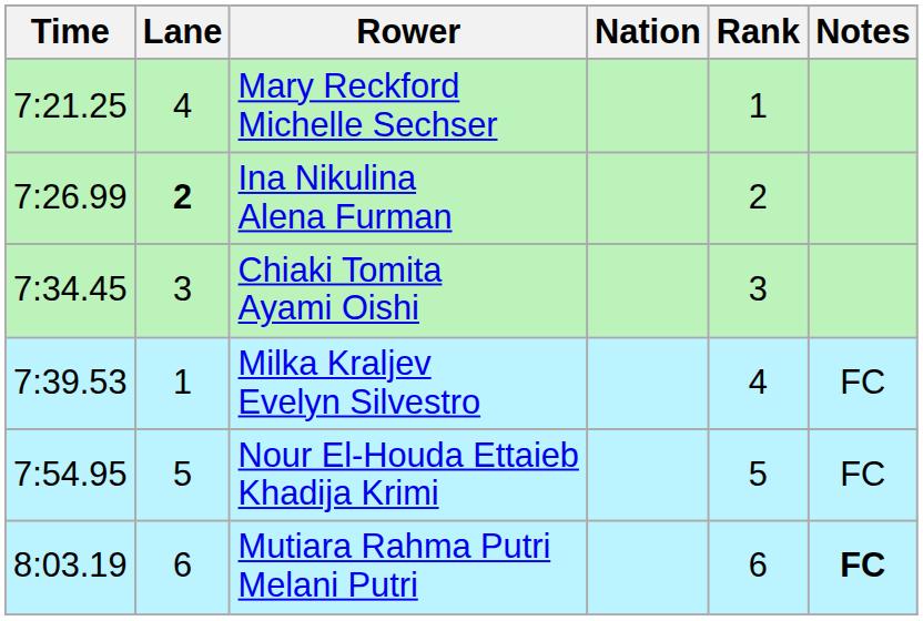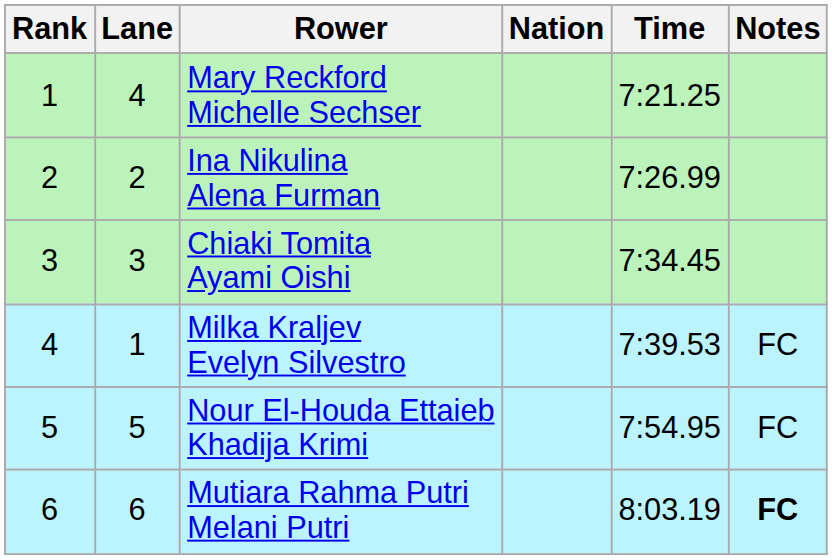columns swapped: Rank <-> Time
Ina Nikulina Alena Furman | Lane: bold -> normal
